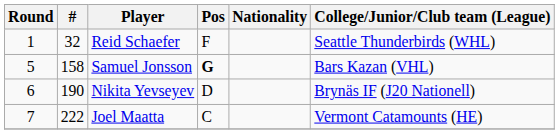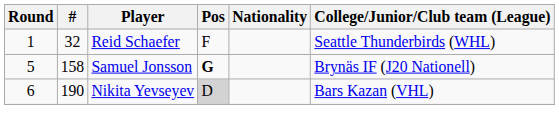Samuel Jonsson | College/Junior/Club team (League): Bars Kazan (VHL) -> Brynäs IF (J20 Nationell)
Nikita Yevseyev | Pos: no background -> lightgrey background
Nikita Yevseyev | College/Junior/Club team (League): Brynäs IF (J20 Nationell) -> Bars Kazan (VHL)
- row: 7 | 222 | Joel Maatta | C | Vermont Catamounts (HE)
